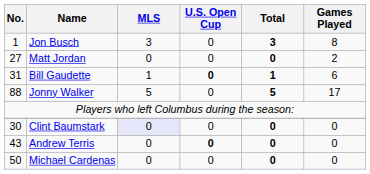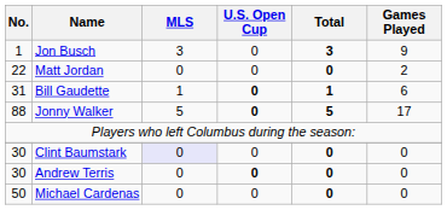Jon Busch | Games Played: 8 -> 9
Matt Jordan | No.: 27 -> 22
Jonny Walker | U.S. Open Cup: normal -> bold
Andrew Terris | No.: 43 -> 30
